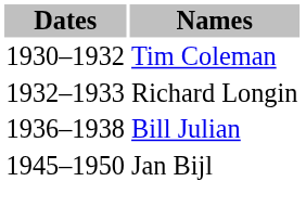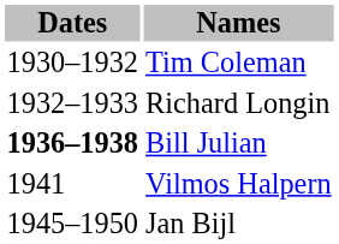Bill Julian | Dates: normal -> bold
+ row: 1941 | Vilmos Halpern
